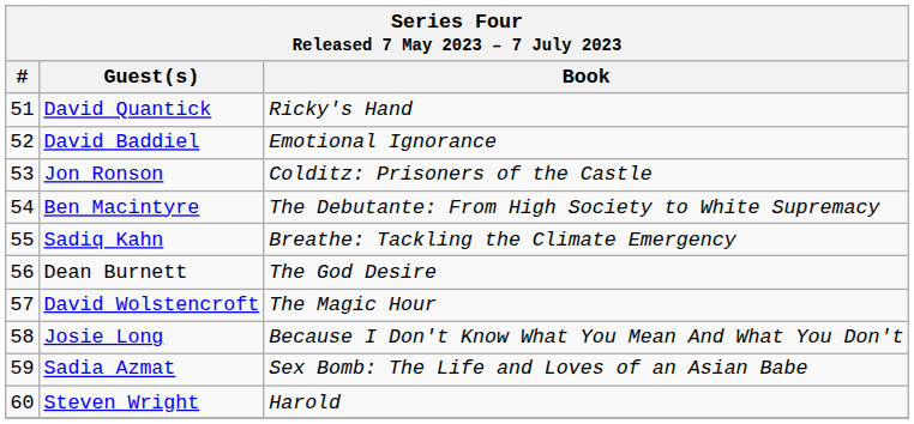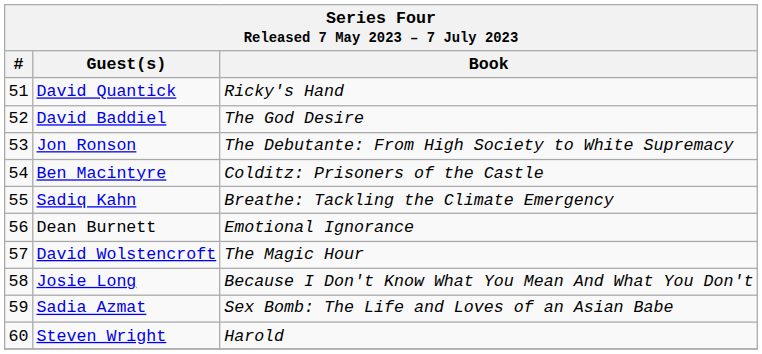David Baddiel | Book: Emotional Ignorance -> The God Desire
Jon Ronson | Book: Colditz: Prisoners of the Castle -> The Debutante: From High Society to White Supremacy
Ben Macintyre | Book: The Debutante: From High Society to White Supremacy -> Colditz: Prisoners of the Castle
Dean Burnett | Book: The God Desire -> Emotional Ignorance
